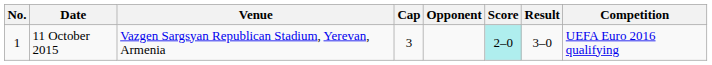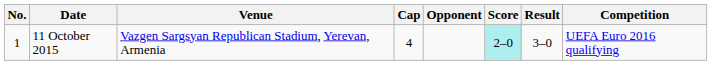11 October 2015 | Cap: 3 -> 4
